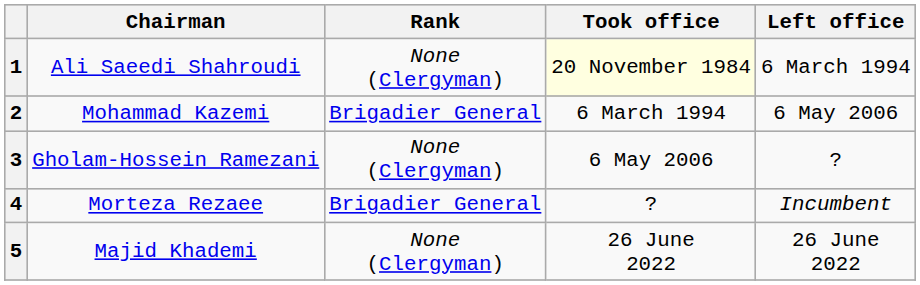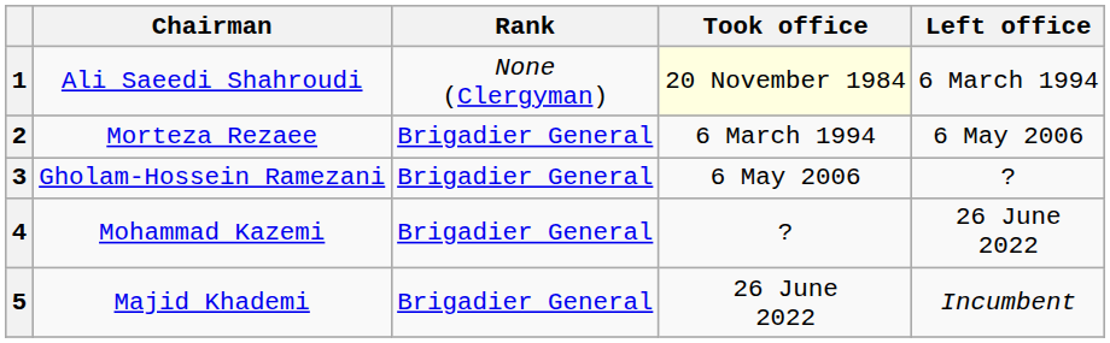2 | Chairman: Mohammad Kazemi -> Morteza Rezaee
3 | Rank: None (Clergyman) -> Brigadier General
4 | Chairman: Morteza Rezaee -> Mohammad Kazemi
4 | Left office: Incumbent -> 26 June 2022
5 | Rank: None (Clergyman) -> Brigadier General
5 | Left office: 26 June 2022 -> Incumbent
